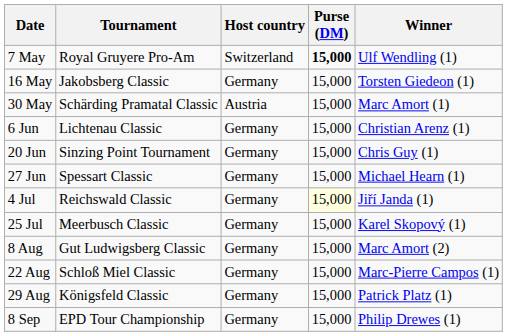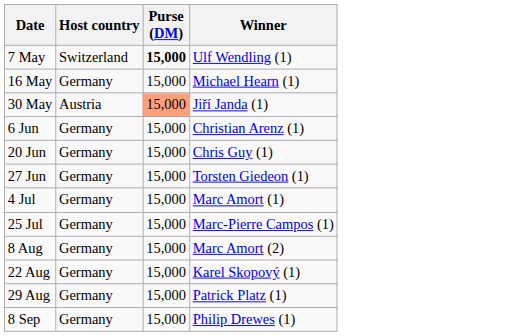- column: Tournament | Royal Gruyere Pro-Am | Jakobsberg Classic | Schärding Pramatal Classic | Lichtenau Classic | Sinzing Point Tournament | Spessart Classic | Reichswald Classic | Meerbusch Classic | Gut Ludwigsberg Classic | Schloß Miel Classic | Königsfeld Classic | EPD Tour Championship
16 May | Winner: Torsten Giedeon (1) -> Michael Hearn (1)
30 May | Purse (DM): no background -> lightsalmon background
30 May | Winner: Marc Amort (1) -> Jiří Janda (1)
27 Jun | Winner: Michael Hearn (1) -> Torsten Giedeon (1)
4 Jul | Purse (DM): lightyellow background -> no background
4 Jul | Winner: Jiří Janda (1) -> Marc Amort (1)
25 Jul | Winner: Karel Skopový (1) -> Marc-Pierre Campos (1)
22 Aug | Winner: Marc-Pierre Campos (1) -> Karel Skopový (1)
